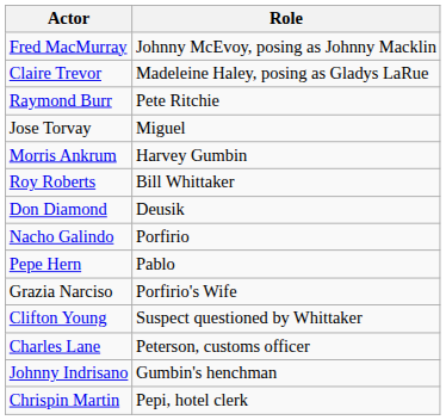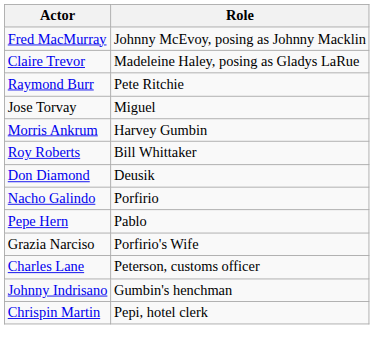- row: Clifton Young | Suspect questioned by Whittaker
